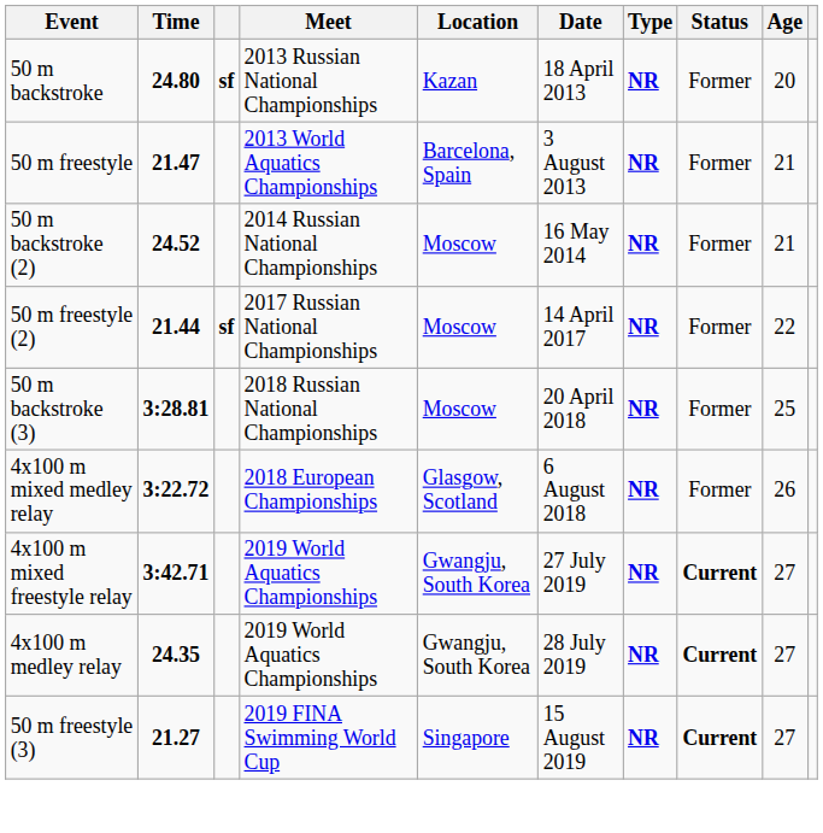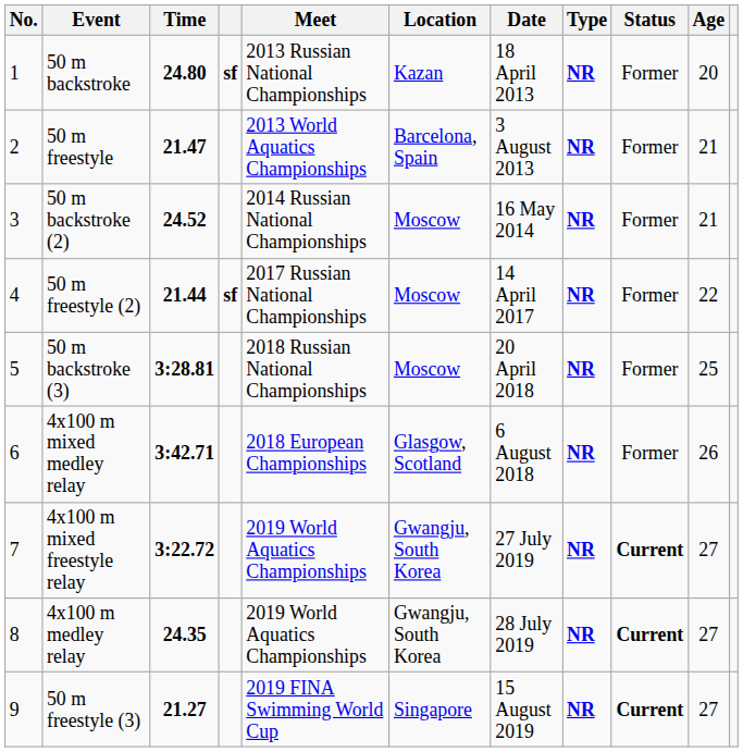+ column: No. | 1 | 2 | 3 | 4 | 5 | 6 | 7 | 8 | 9
4x100 m mixed medley relay | Time: 3:22.72 -> 3:42.71
4x100 m mixed freestyle relay | Time: 3:42.71 -> 3:22.72
